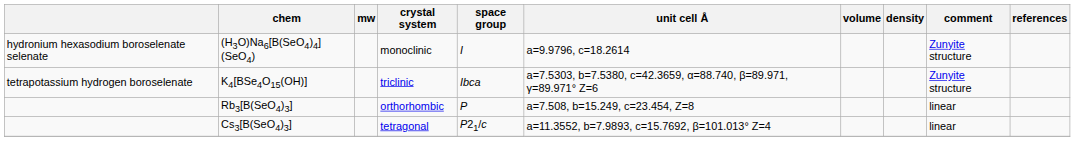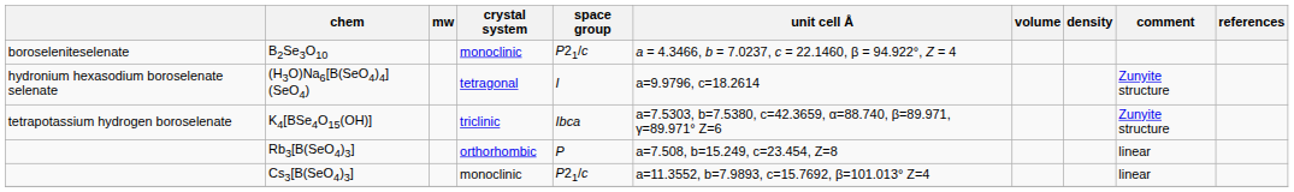+ row: boroseleniteselenate | B2Se3O10 | monoclinic | P21/c | a = 4.3466, b = 7.0237, c = 22.1460, β = 94.922°, Z = 4
(H3O)Na6[B(SeO4)4](SeO4) | crystal system: monoclinic -> tetragonal
Cs3[B(SeO4)3] | crystal system: tetragonal -> monoclinic
